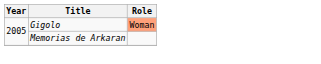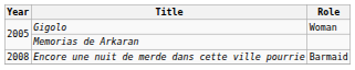Gigolo | Role: lightsalmon background -> no background
+ row: 2008 | Encore une nuit de merde dans cette ville pourrie | Barmaid
